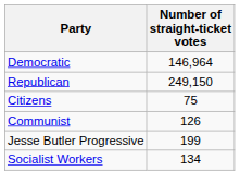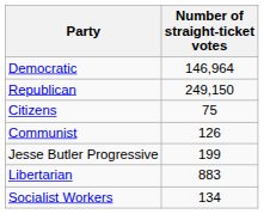+ row: Libertarian | 883
